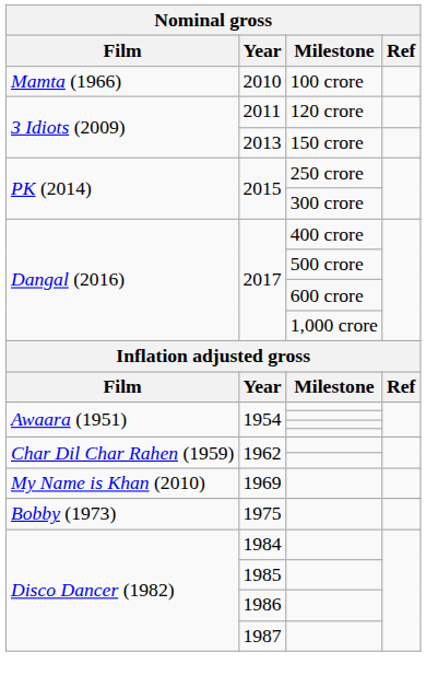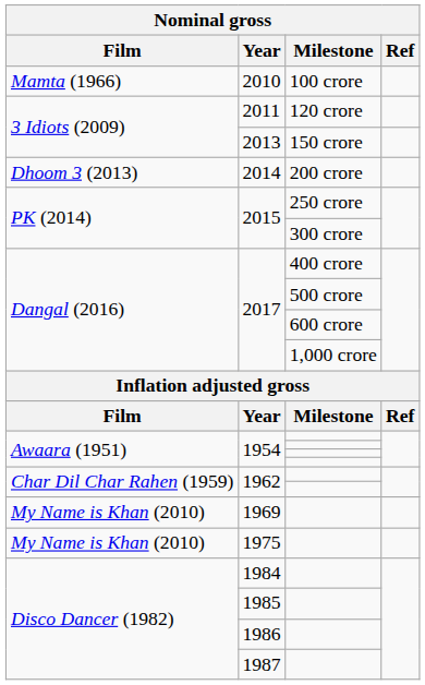+ row: Dhoom 3 (2013) | 2014 | 200 crore
1975 | Film: Bobby (1973) -> My Name is Khan (2010)
